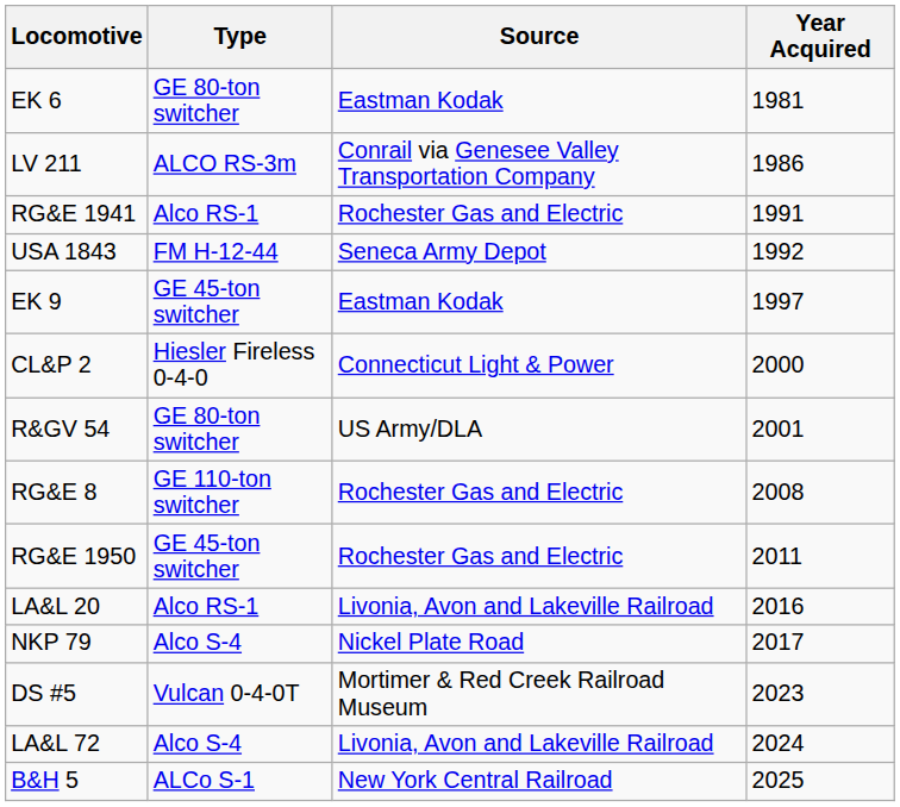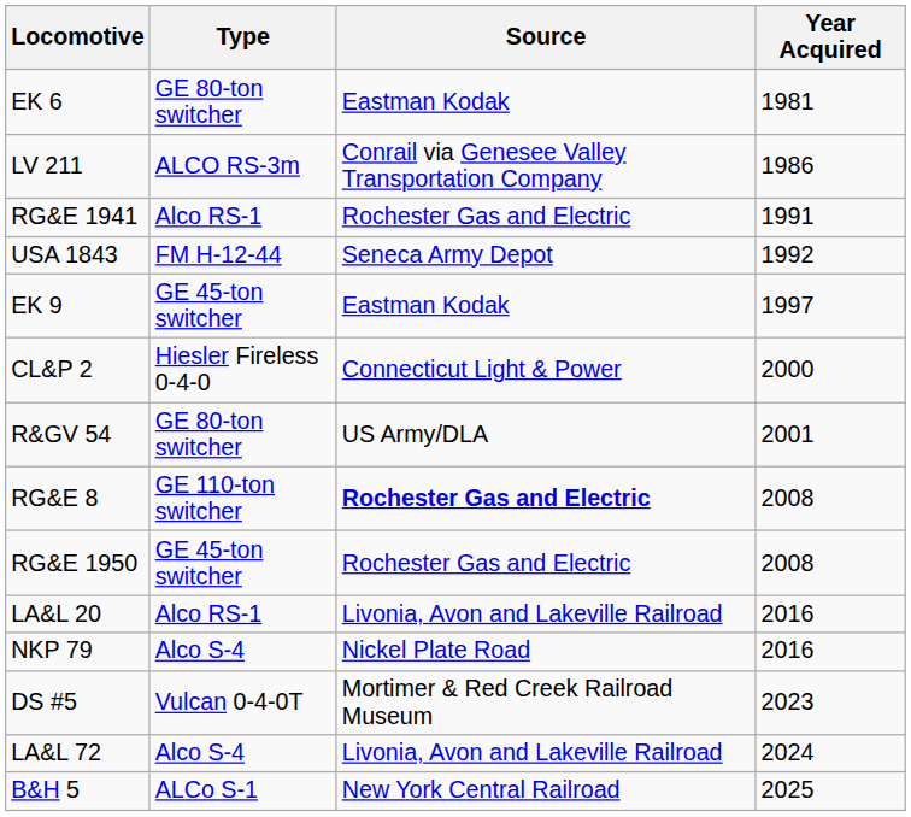RG&E 8 | Source: normal -> bold
RG&E 1950 | Year Acquired: 2011 -> 2008
NKP 79 | Year Acquired: 2017 -> 2016
